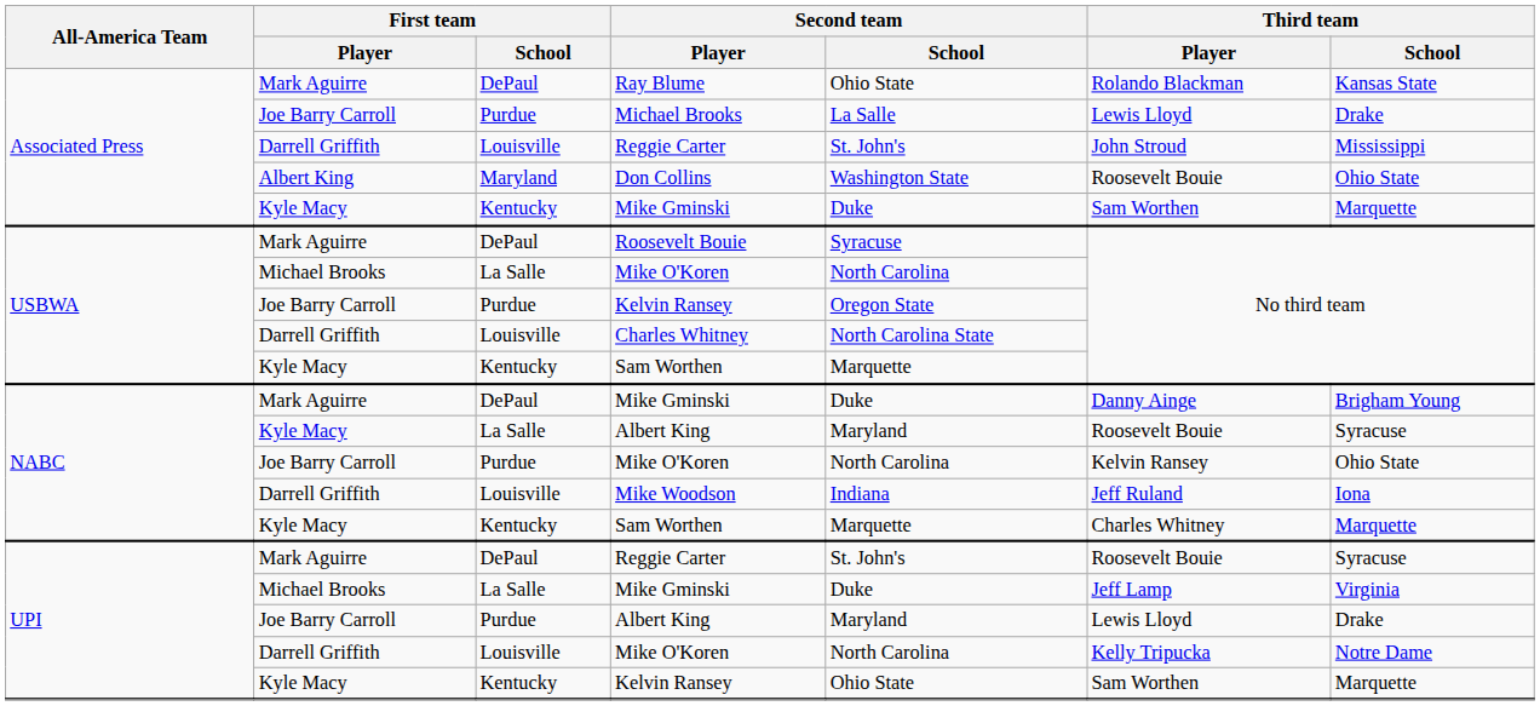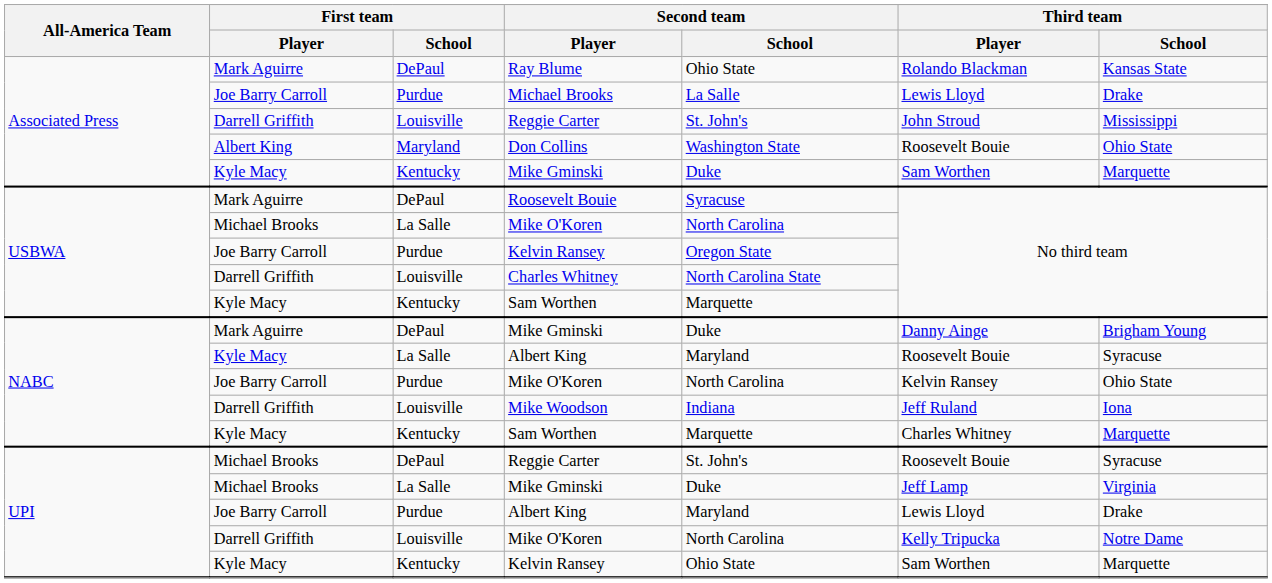UPI / Reggie Carter | First team / Player: Mark Aguirre -> Michael Brooks
